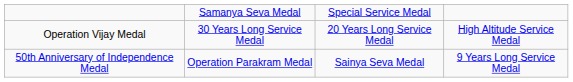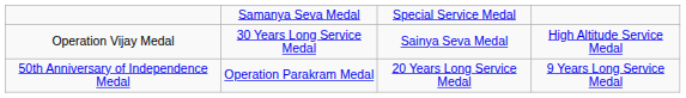Operation Vijay Medal | column 3: 20 Years Long Service Medal -> Sainya Seva Medal
50th Anniversary of Independence Medal | column 3: Sainya Seva Medal -> 20 Years Long Service Medal
